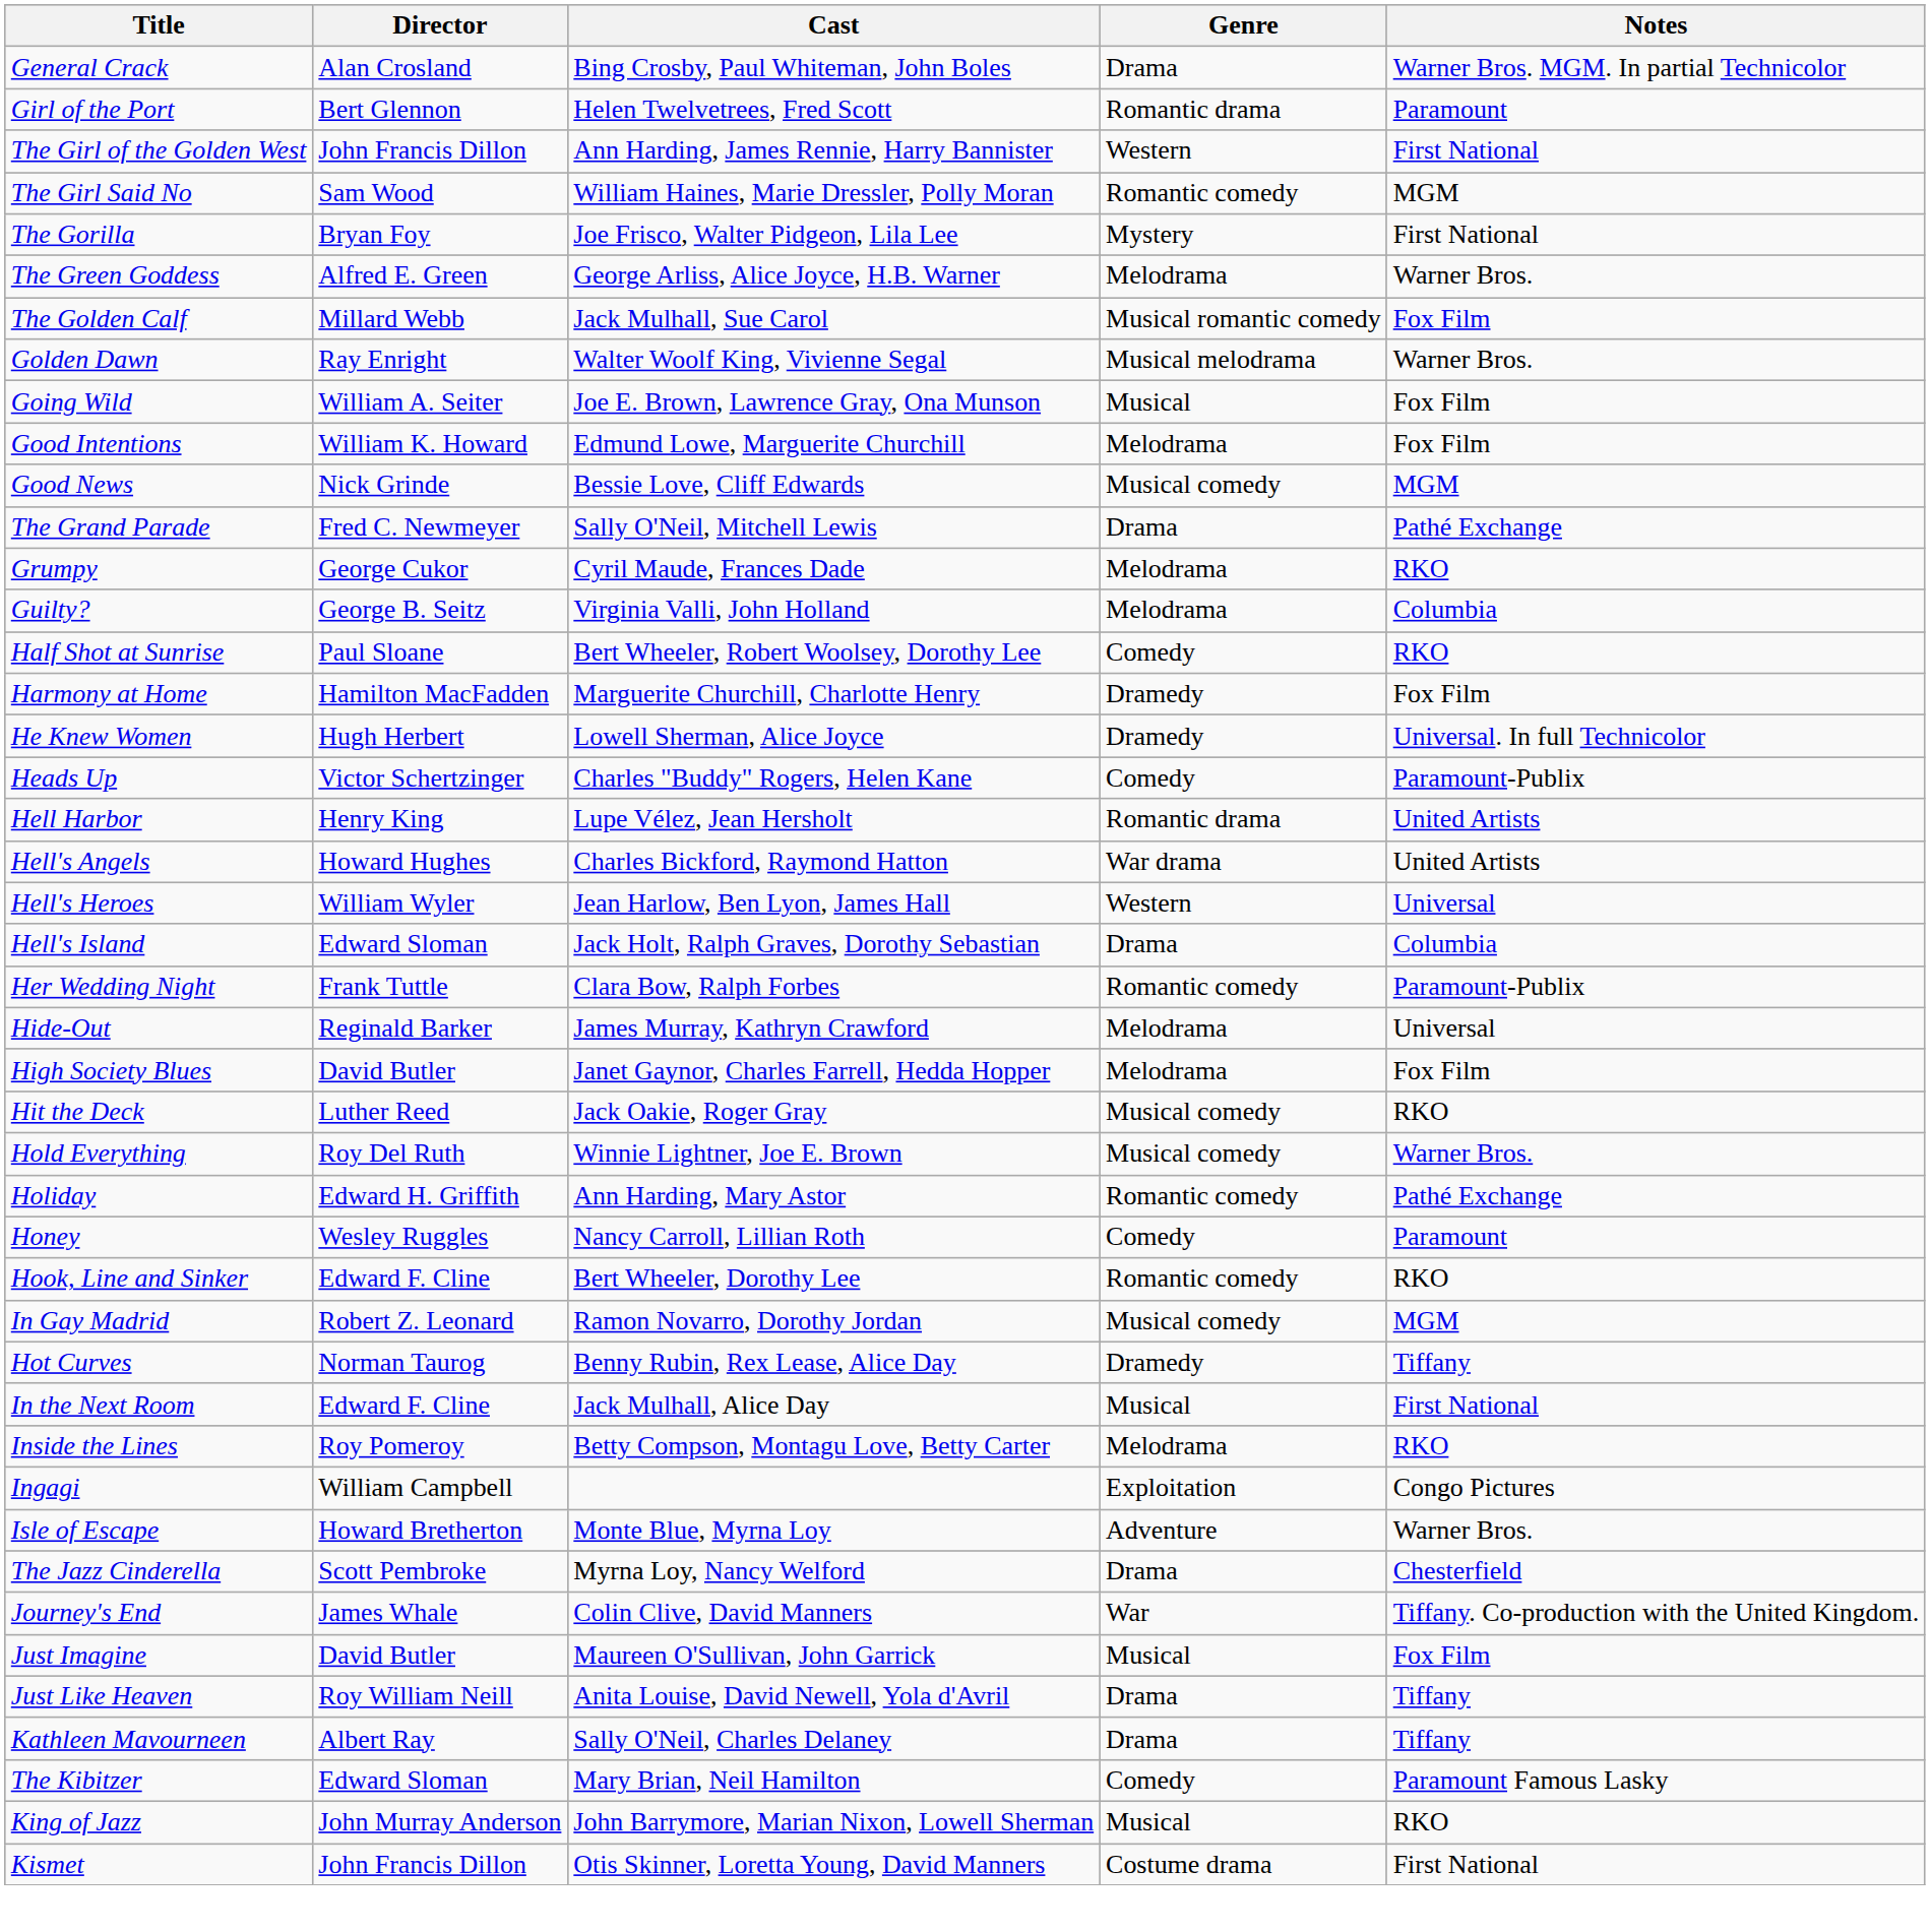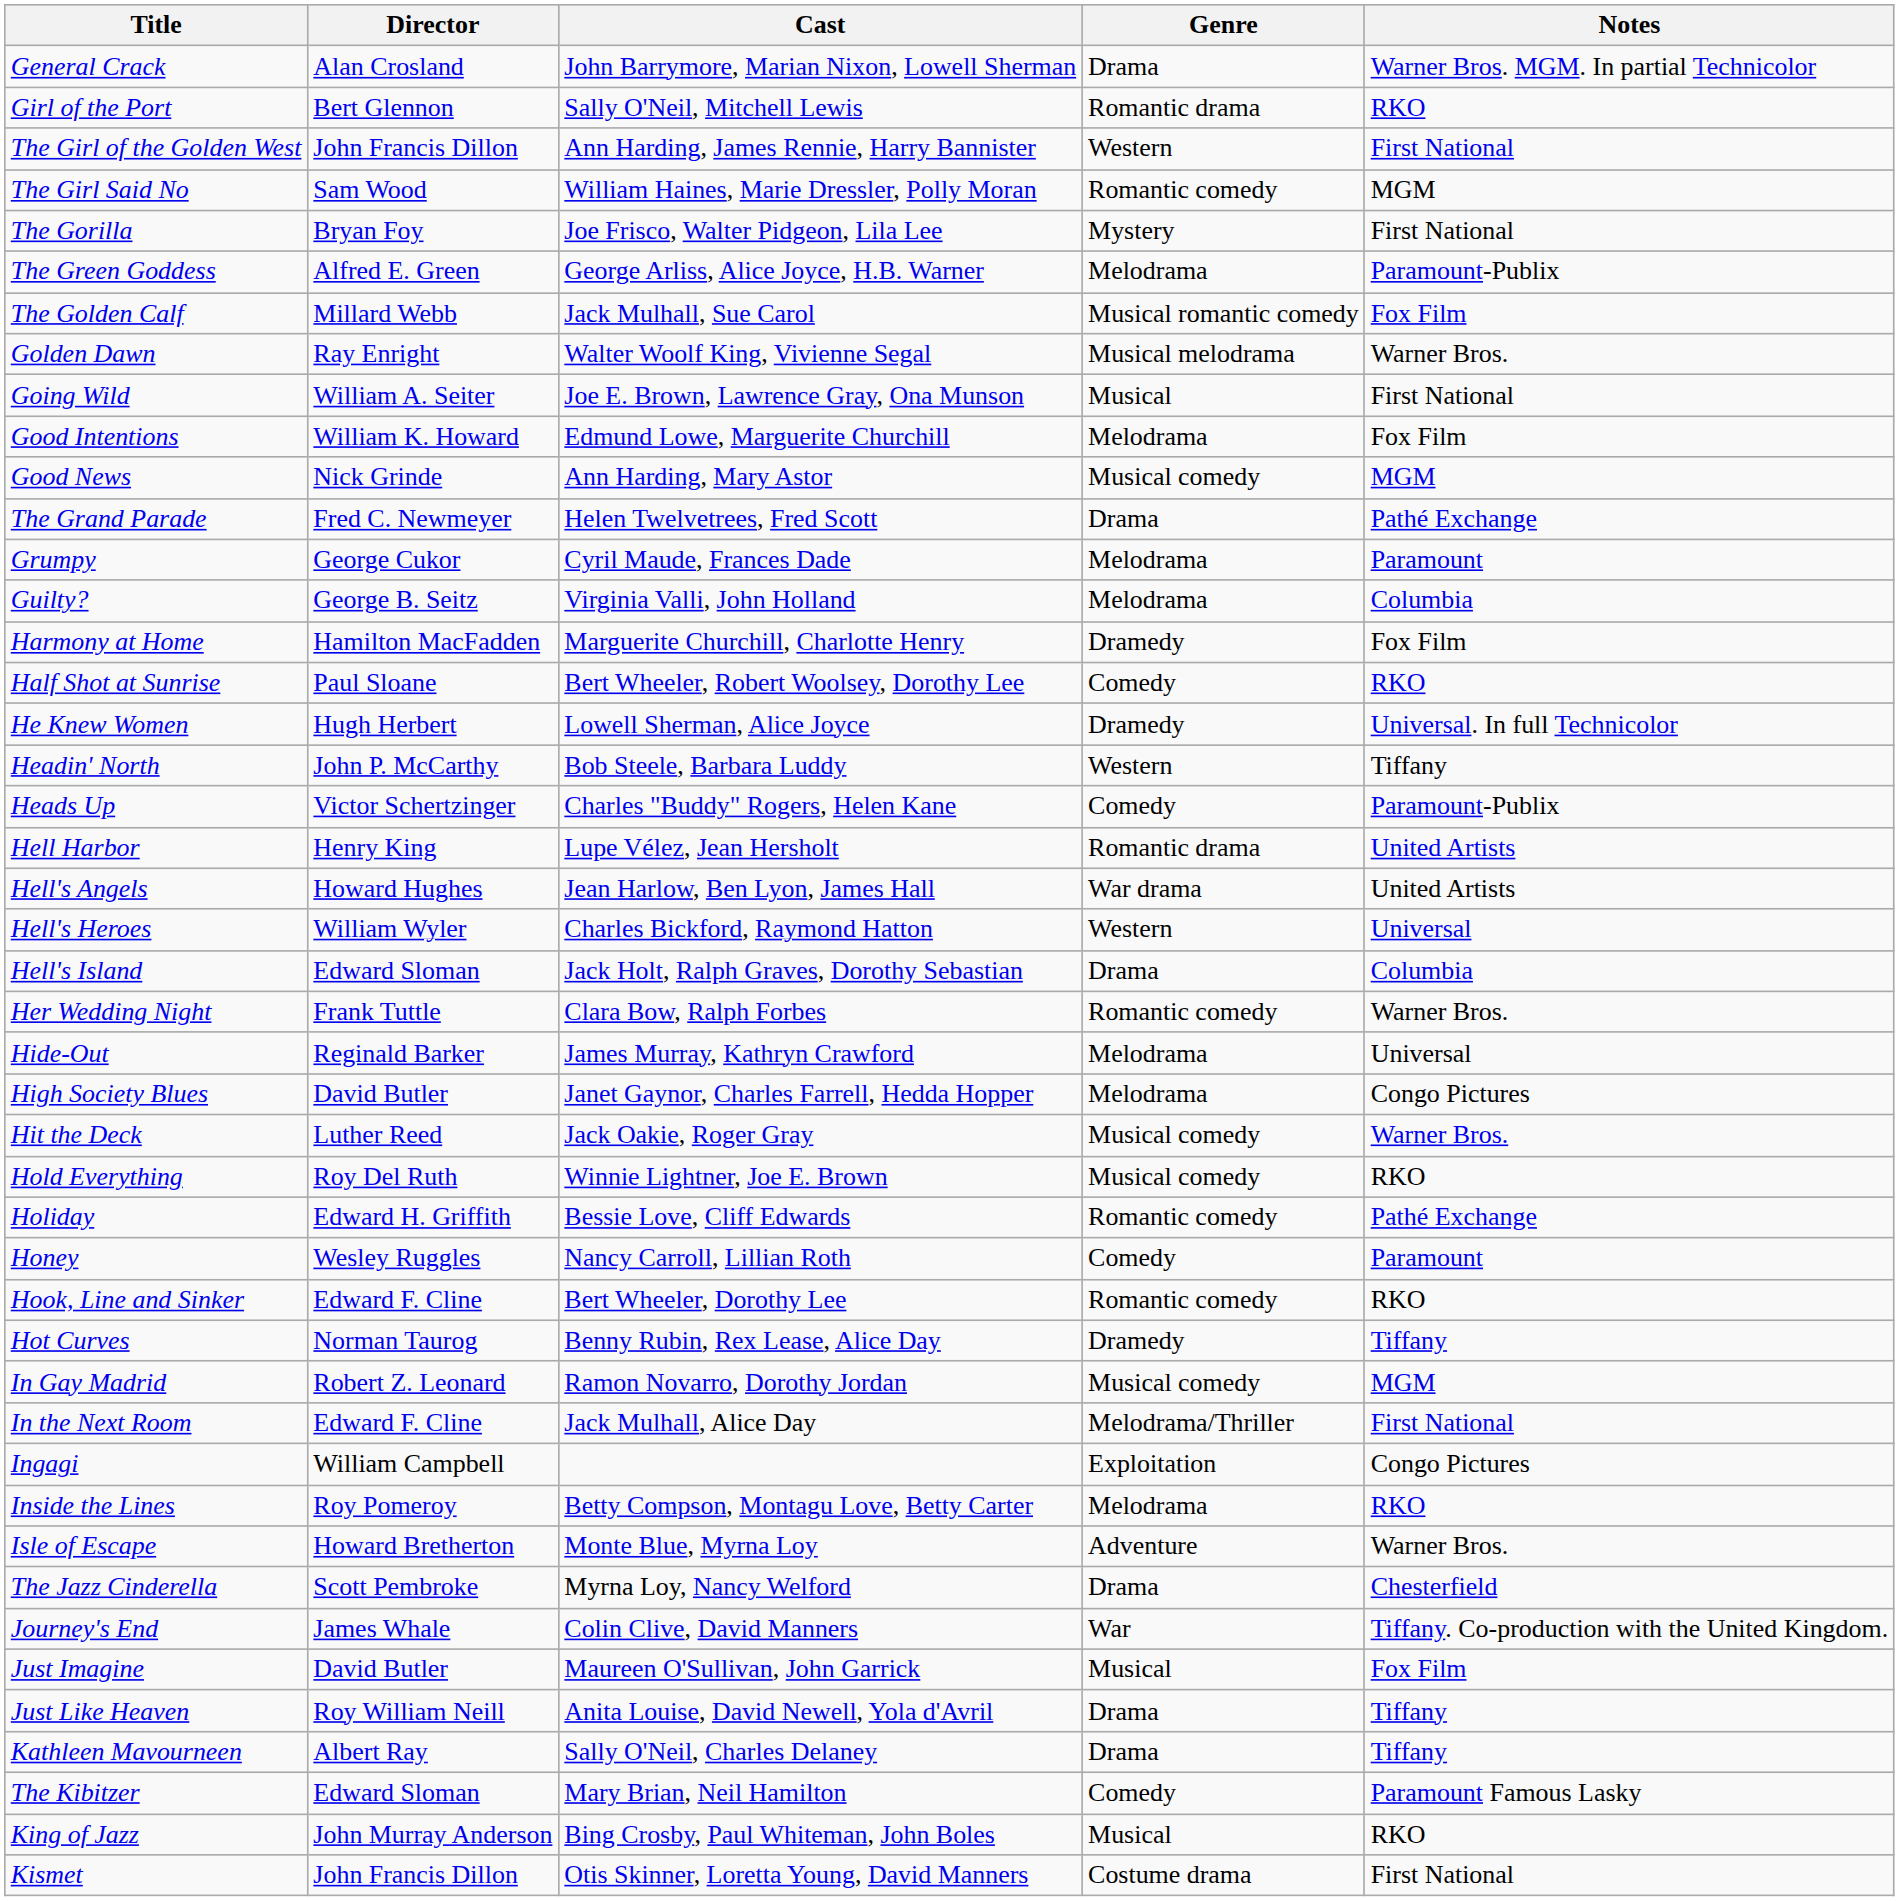General Crack | Cast: Bing Crosby, Paul Whiteman, John Boles -> John Barrymore, Marian Nixon, Lowell Sherman
Girl of the Port | Cast: Helen Twelvetrees, Fred Scott -> Sally O'Neil, Mitchell Lewis
Girl of the Port | Notes: Paramount -> RKO
The Green Goddess | Notes: Warner Bros. -> Paramount-Publix
Going Wild | Notes: Fox Film -> First National
Good News | Cast: Bessie Love, Cliff Edwards -> Ann Harding, Mary Astor
The Grand Parade | Cast: Sally O'Neil, Mitchell Lewis -> Helen Twelvetrees, Fred Scott
Grumpy | Notes: RKO -> Paramount
rows swapped: Half Shot at Sunrise <-> Harmony at Home
+ row: Headin' North | John P. McCarthy | Bob Steele, Barbara Luddy | Western | Tiffany
Hell's Angels | Cast: Charles Bickford, Raymond Hatton -> Jean Harlow, Ben Lyon, James Hall
Hell's Heroes | Cast: Jean Harlow, Ben Lyon, James Hall -> Charles Bickford, Raymond Hatton
Her Wedding Night | Notes: Paramount-Publix -> Warner Bros.
High Society Blues | Notes: Fox Film -> Congo Pictures
Hit the Deck | Notes: RKO -> Warner Bros.
Hold Everything | Notes: Warner Bros. -> RKO
Holiday | Cast: Ann Harding, Mary Astor -> Bessie Love, Cliff Edwards
rows swapped: Hot Curves <-> In Gay Madrid
In the Next Room | Genre: Musical -> Melodrama/Thriller
rows swapped: Ingagi <-> Inside the Lines
King of Jazz | Cast: John Barrymore, Marian Nixon, Lowell Sherman -> Bing Crosby, Paul Whiteman, John Boles
